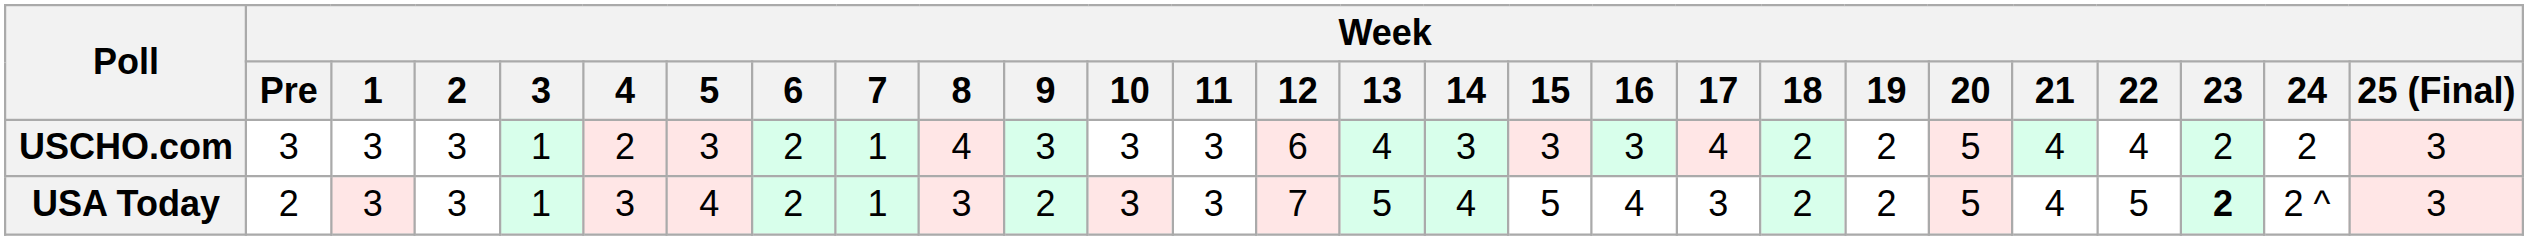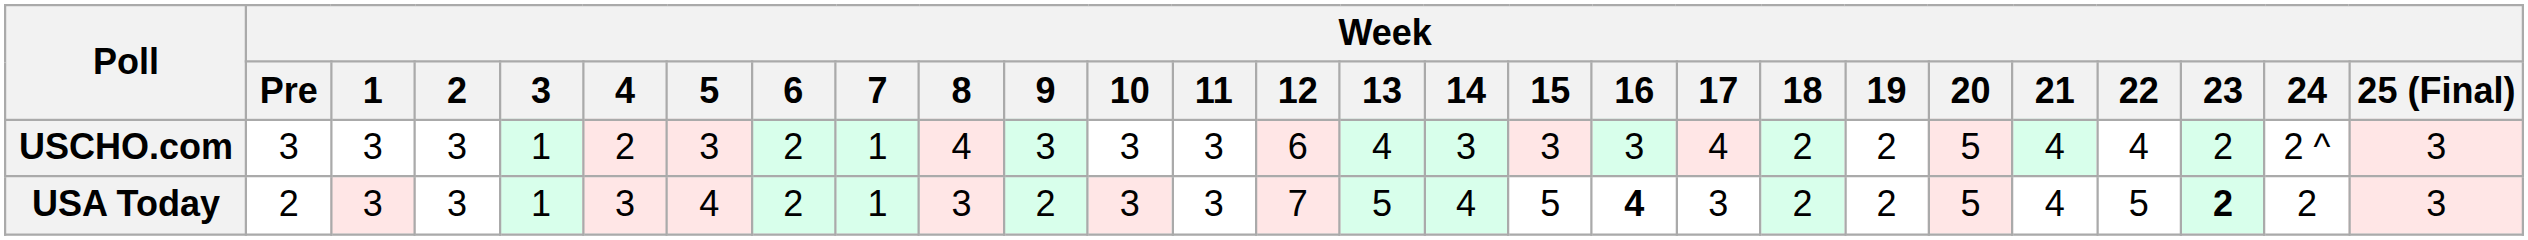USCHO.com | Week / 24: 2 -> 2 ^
USA Today | Week / 16: normal -> bold
USA Today | Week / 24: 2 ^ -> 2
